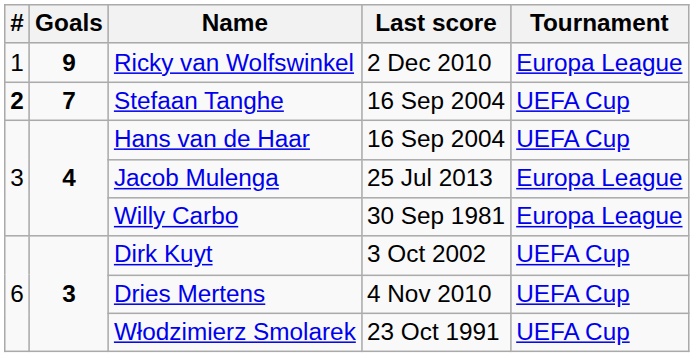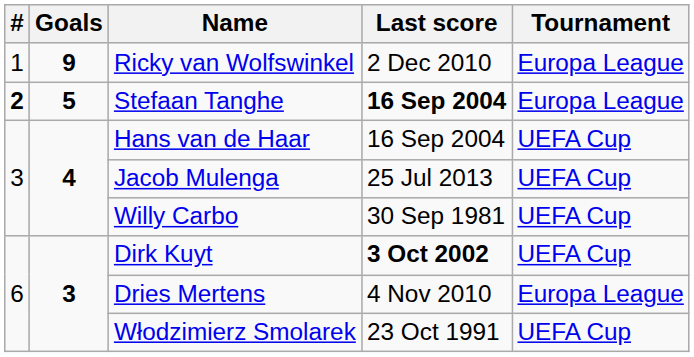Stefaan Tanghe | Goals: 7 -> 5
Stefaan Tanghe | Last score: normal -> bold
Stefaan Tanghe | Tournament: UEFA Cup -> Europa League
Jacob Mulenga | Tournament: Europa League -> UEFA Cup
Willy Carbo | Tournament: Europa League -> UEFA Cup
Dirk Kuyt | Last score: normal -> bold
Dries Mertens | Tournament: UEFA Cup -> Europa League
